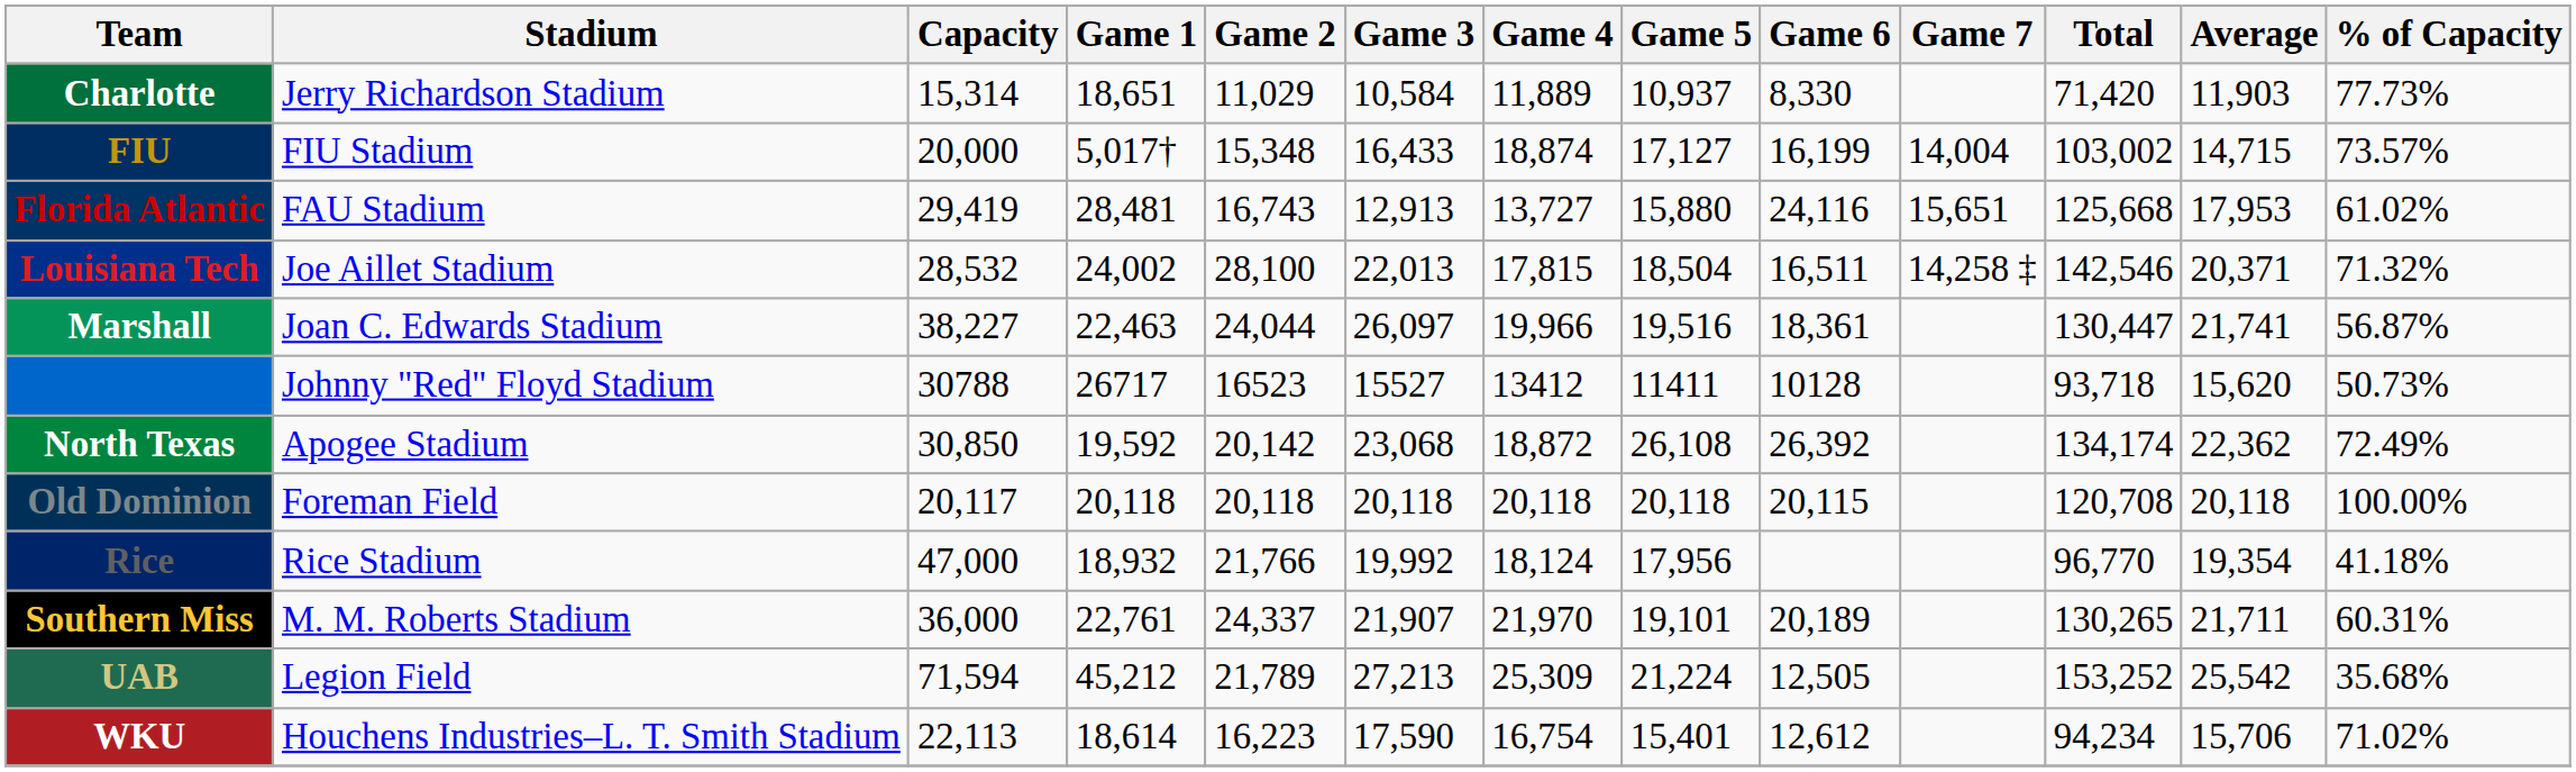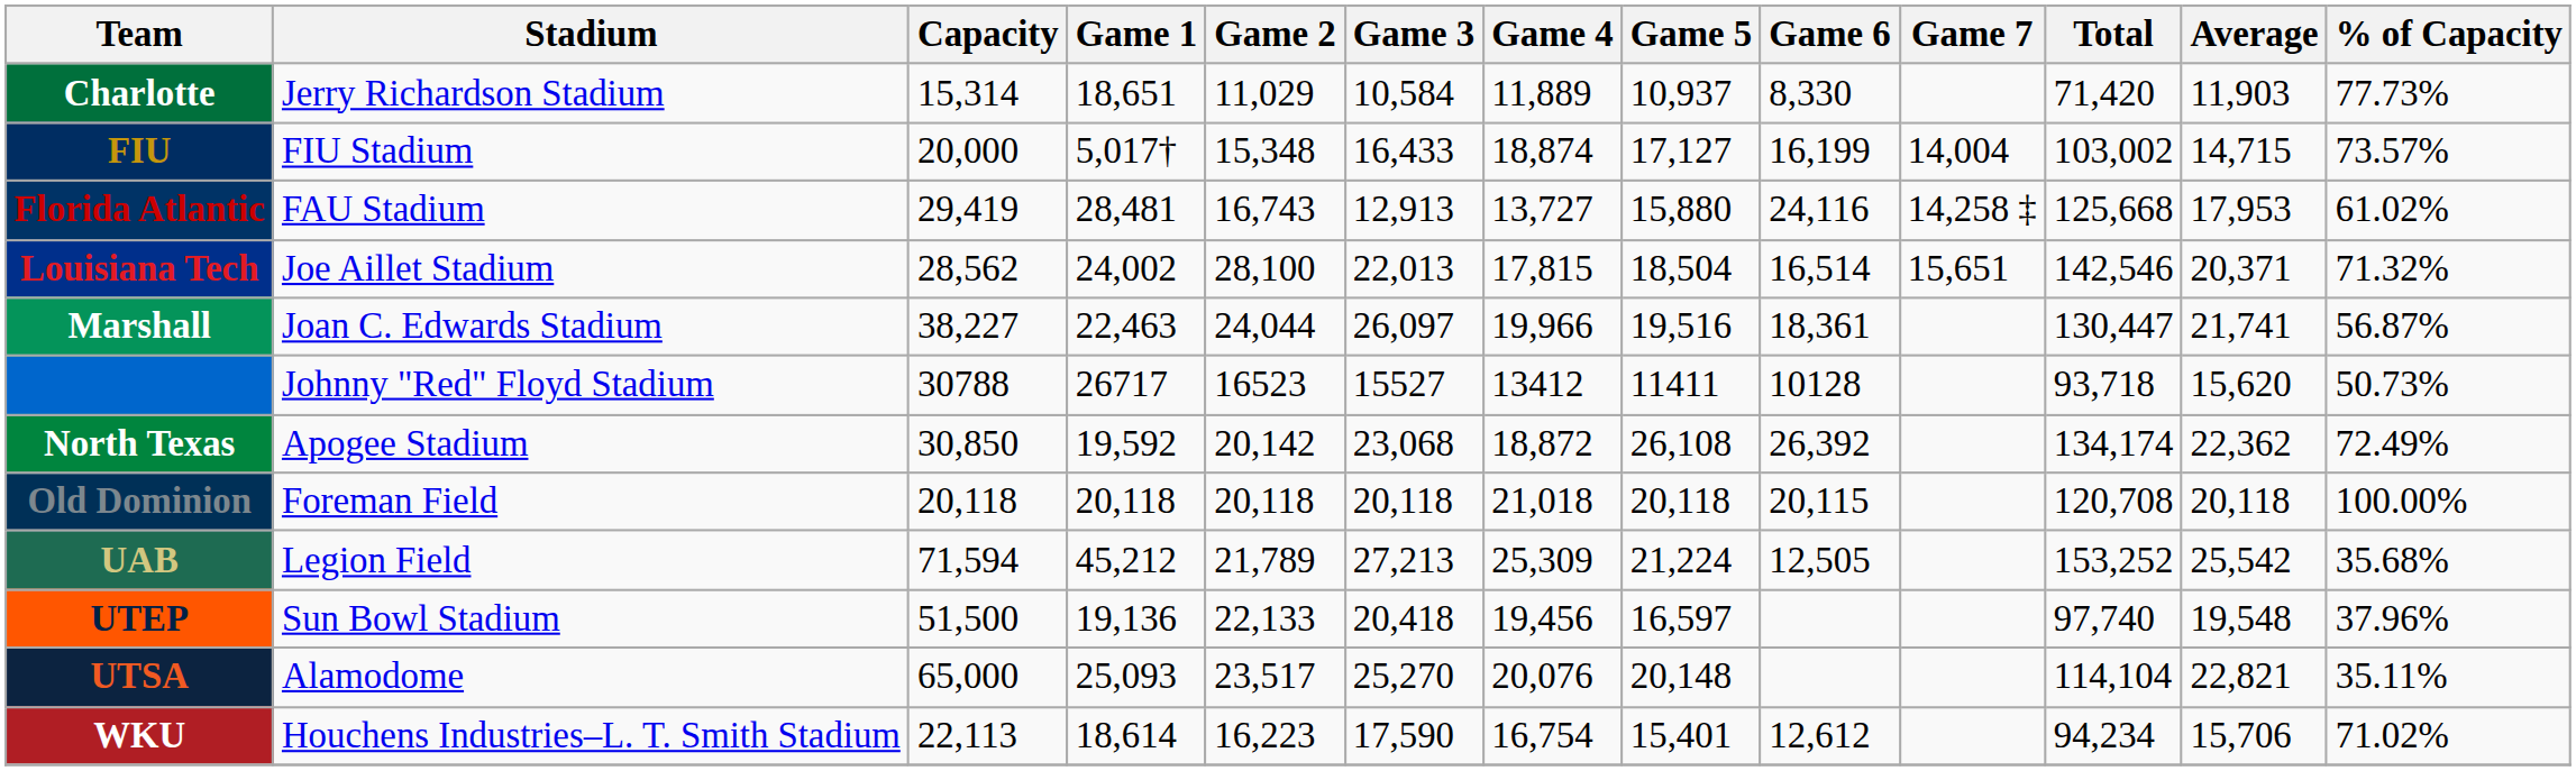Florida Atlantic | Game 7: 15,651 -> 14,258 ‡
Louisiana Tech | Capacity: 28,532 -> 28,562
Louisiana Tech | Game 6: 16,511 -> 16,514
Louisiana Tech | Game 7: 14,258 ‡ -> 15,651
Old Dominion | Capacity: 20,117 -> 20,118
Old Dominion | Game 4: 20,118 -> 21,018
- row: Rice | Rice Stadium | 47,000 | 18,932 | 21,766 | 19,992 | 18,124 | 17,956 | 96,770 | 19,354 | 41.18%
- row: Southern Miss | M. M. Roberts Stadium | 36,000 | 22,761 | 24,337 | 21,907 | 21,970 | 19,101 | 20,189 | 130,265 | 21,711 | 60.31%
+ row: UTEP | Sun Bowl Stadium | 51,500 | 19,136 | 22,133 | 20,418 | 19,456 | 16,597 | 97,740 | 19,548 | 37.96%
+ row: UTSA | Alamodome | 65,000 | 25,093 | 23,517 | 25,270 | 20,076 | 20,148 | 114,104 | 22,821 | 35.11%
